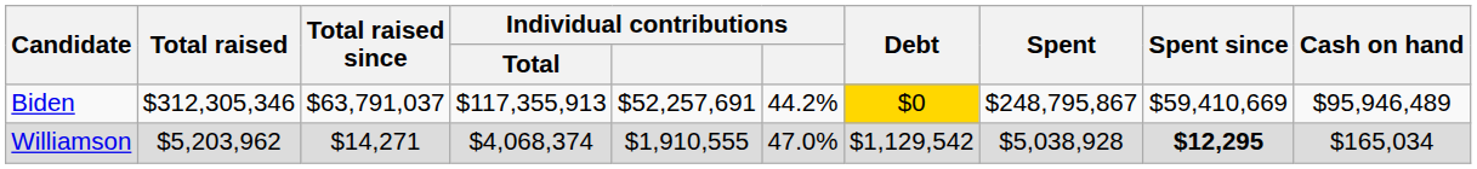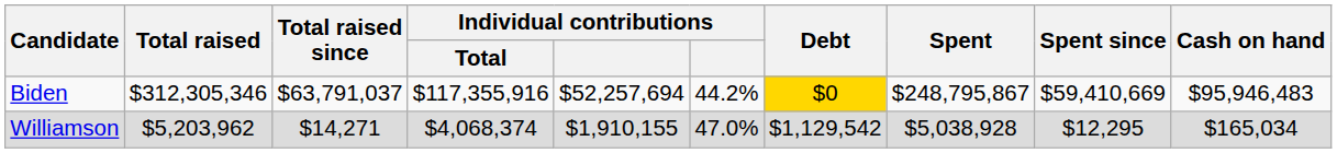Biden | Individual contributions / Total: $117,355,913 -> $117,355,916
Biden | column 5: $52,257,691 -> $52,257,694
Biden | Cash on hand: $95,946,489 -> $95,946,483
Williamson | column 5: $1,910,555 -> $1,910,155
Williamson | Spent since: bold -> normal
